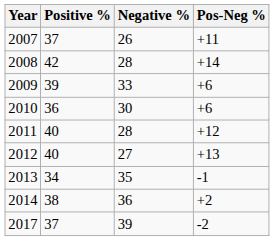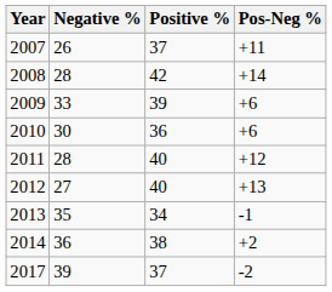columns swapped: Positive % <-> Negative %
